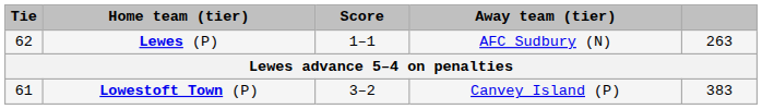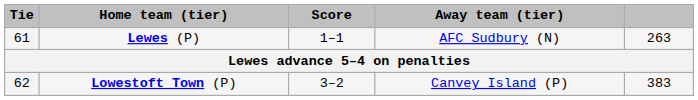Lewes (P) | Tie: 62 -> 61
Lowestoft Town (P) | Tie: 61 -> 62
